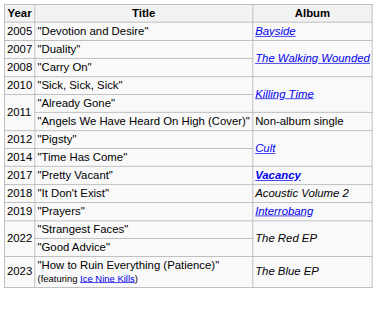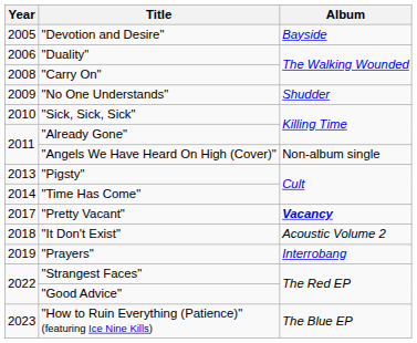"Duality" | Year: 2007 -> 2006
+ row: 2009 | "No One Understands" | Shudder
"Pigsty" | Year: 2012 -> 2013
